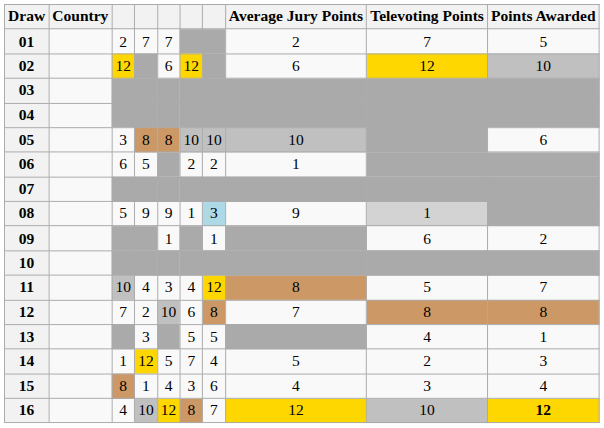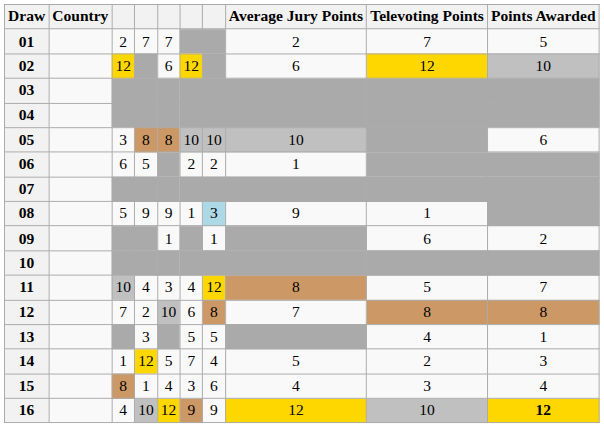08 | Televoting Points: lightgrey background -> no background
16 | column 6: 8 -> 9
16 | column 7: 7 -> 9
